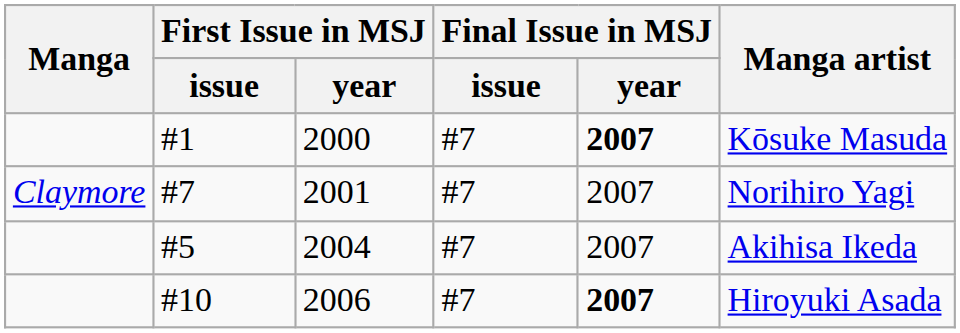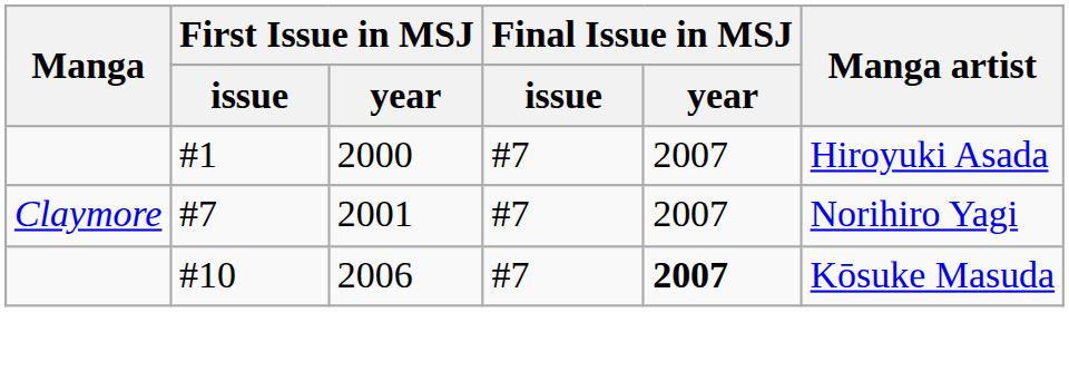#1 | Final Issue in MSJ / year: bold -> normal
#1 | Manga artist: Kōsuke Masuda -> Hiroyuki Asada
- row: #5 | 2004 | #7 | 2007 | Akihisa Ikeda
#10 | Manga artist: Hiroyuki Asada -> Kōsuke Masuda
